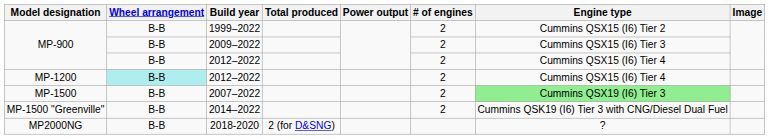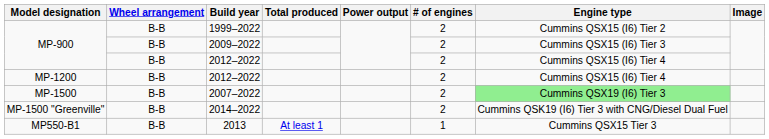MP-1200 / 2012–2022 | Wheel arrangement: paleturquoise background -> no background
+ row: MP550-B1 | B-B | 2013 | At least 1 | 1 | Cummins QSX15 Tier 3
- row: MP2000NG | B-B | 2018-2020 | 2 (for D&SNG) | ?
